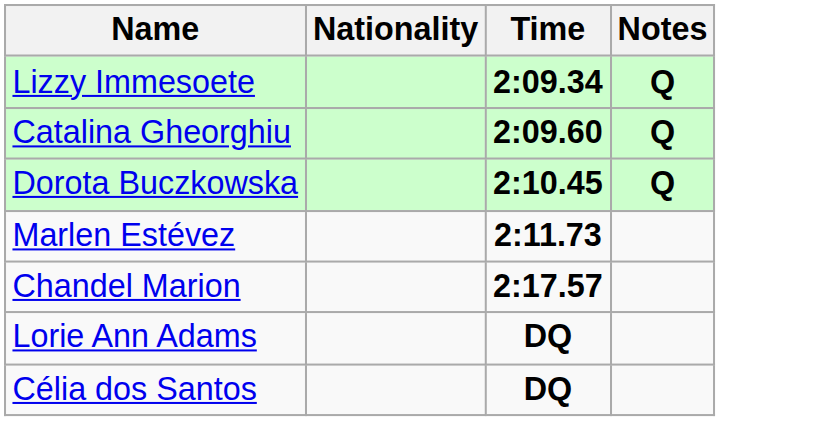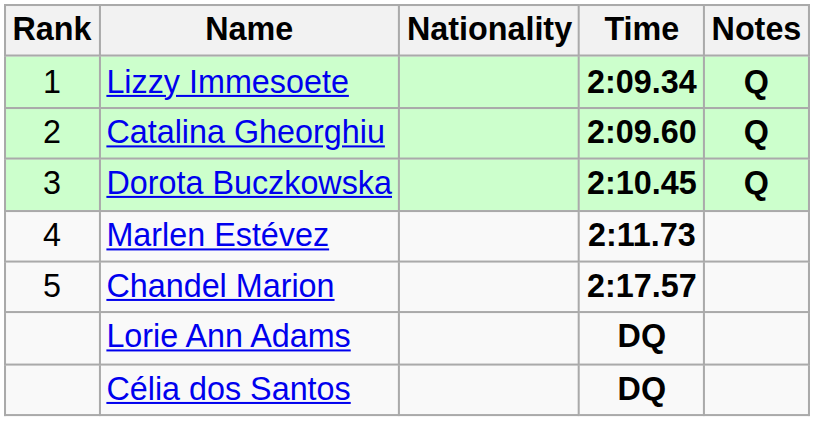+ column: Rank | 1 | 2 | 3 | 4 | 5
